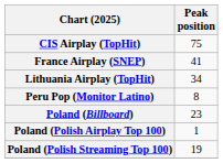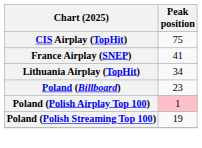- row: Peru Pop (Monitor Latino) | 8
Poland (Polish Airplay Top 100) | Peak position: no background -> pink background
